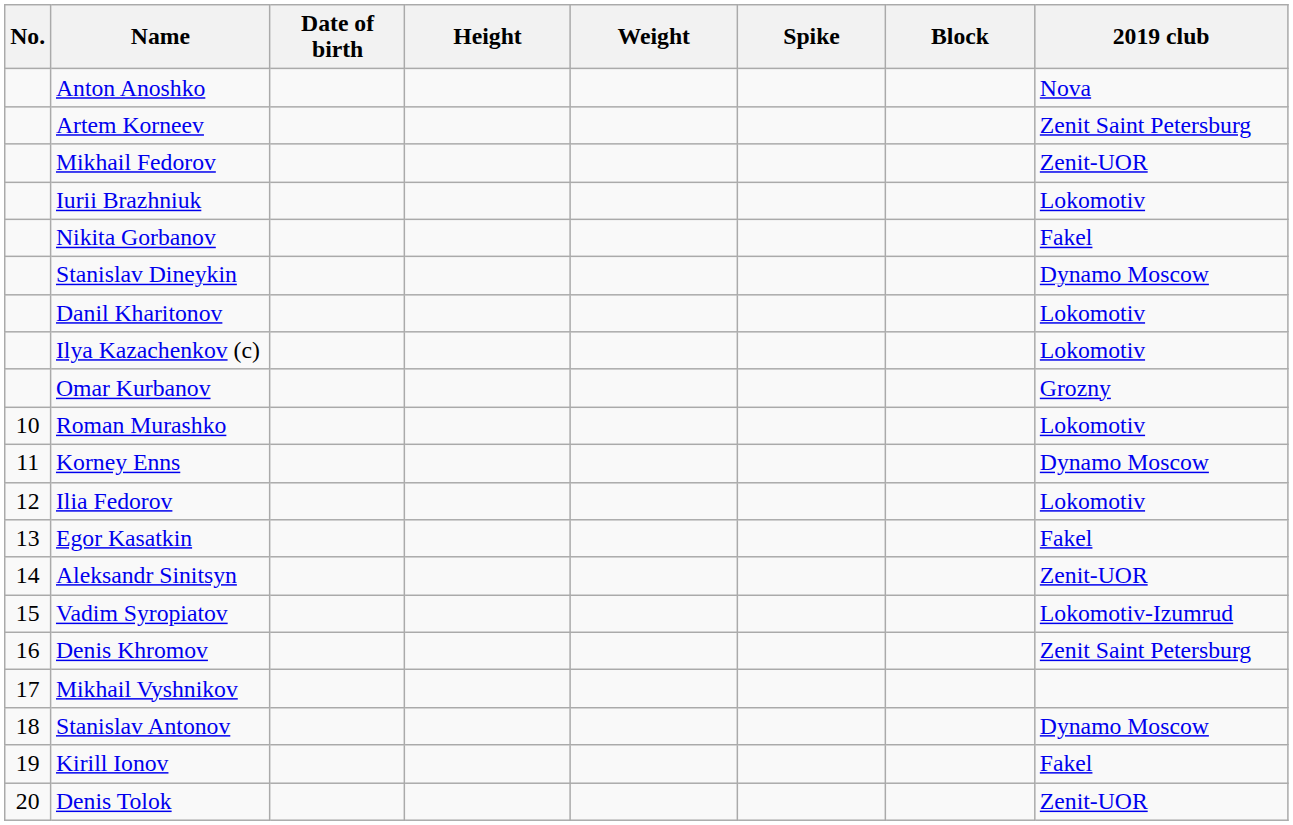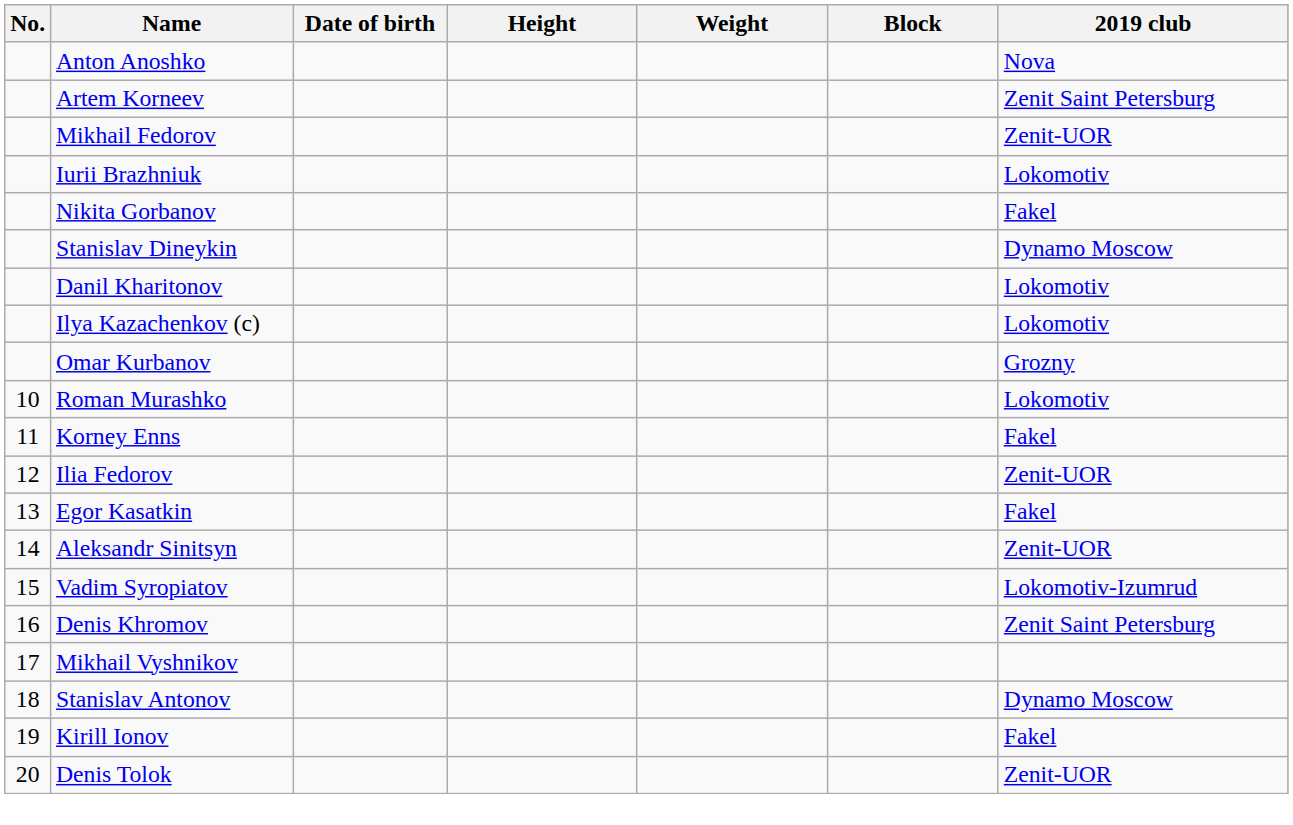- column: Spike
Korney Enns | 2019 club: Dynamo Moscow -> Fakel
Ilia Fedorov | 2019 club: Lokomotiv -> Zenit-UOR
